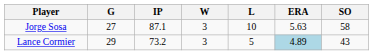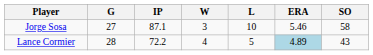Jorge Sosa | ERA: 5.63 -> 5.46
Lance Cormier | G: 29 -> 28
Lance Cormier | IP: 73.2 -> 72.2
Lance Cormier | W: 3 -> 4
